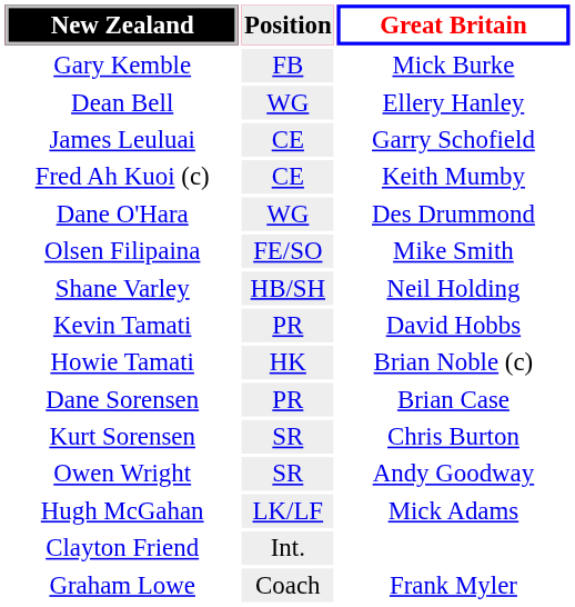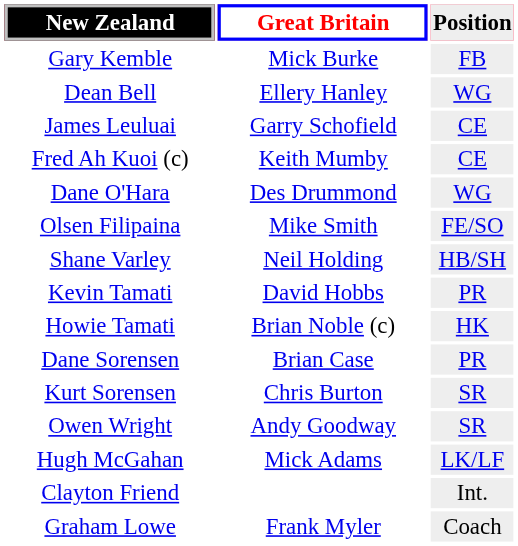columns swapped: Position <-> Great Britain
